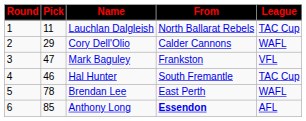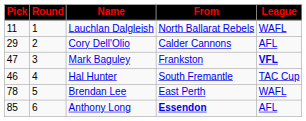columns swapped: Round <-> Pick
Lauchlan Dalgleish | League: TAC Cup -> WAFL
Cory Dell'Olio | League: WAFL -> AFL
Mark Baguley | League: normal -> bold
